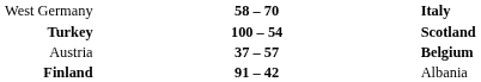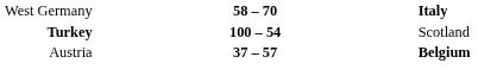Turkey | column 3: bold -> normal
- row: Finland | 91 – 42 | Albania
